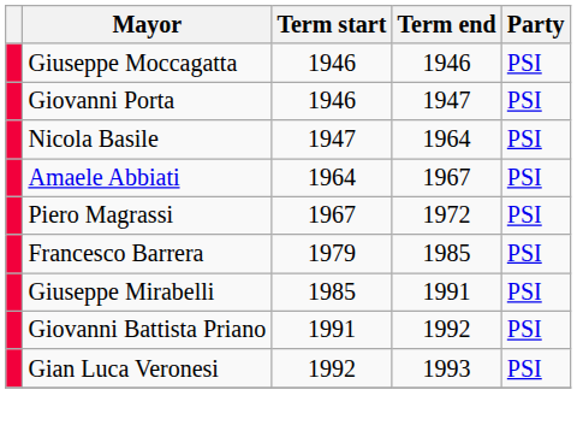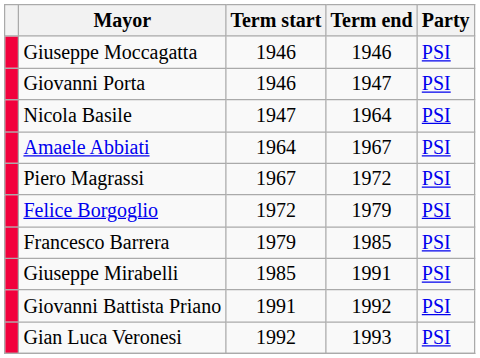+ row: Felice Borgoglio | 1972 | 1979 | PSI
